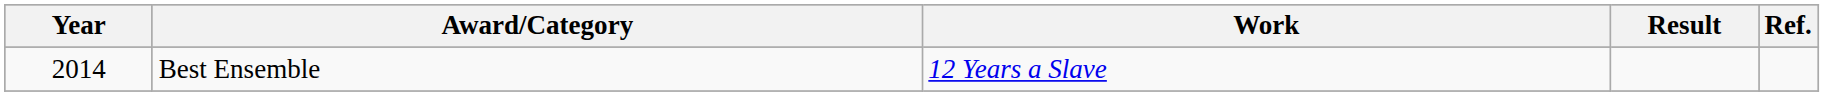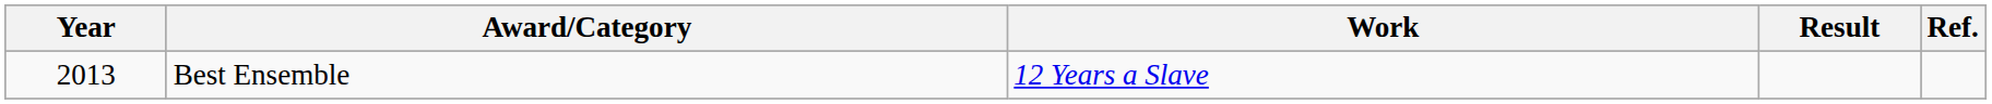Best Ensemble | Year: 2014 -> 2013
